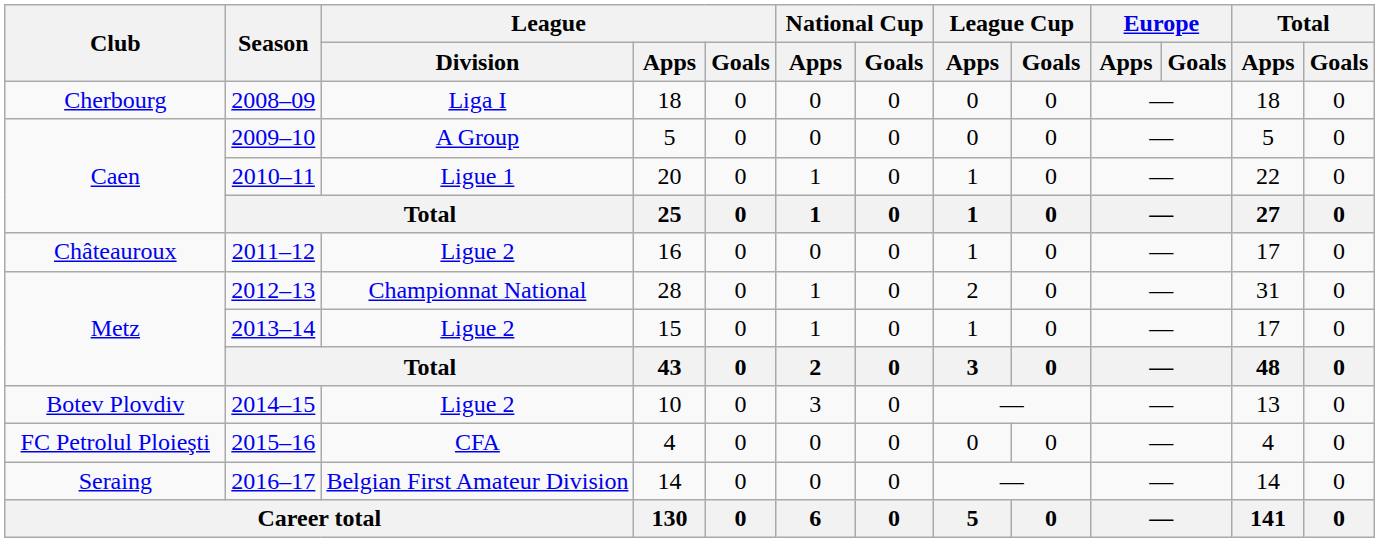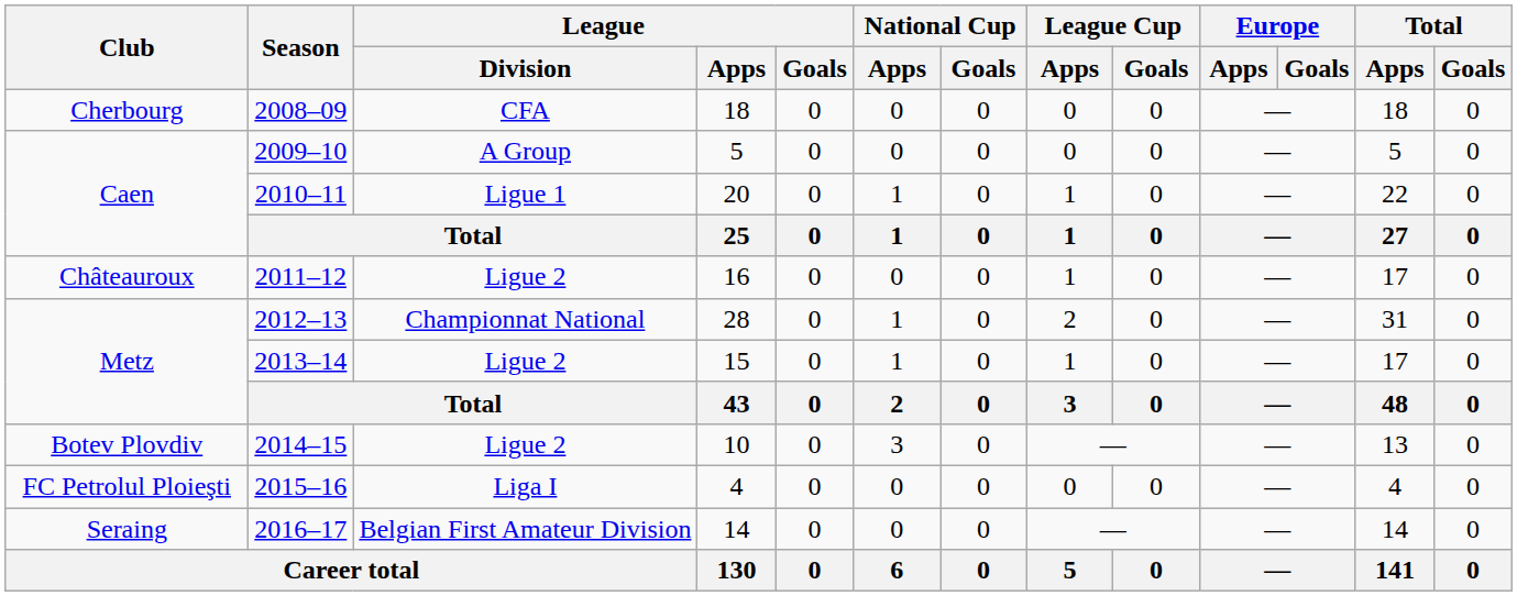2008–09 | League / Division: Liga I -> CFA
2015–16 | League / Division: CFA -> Liga I
